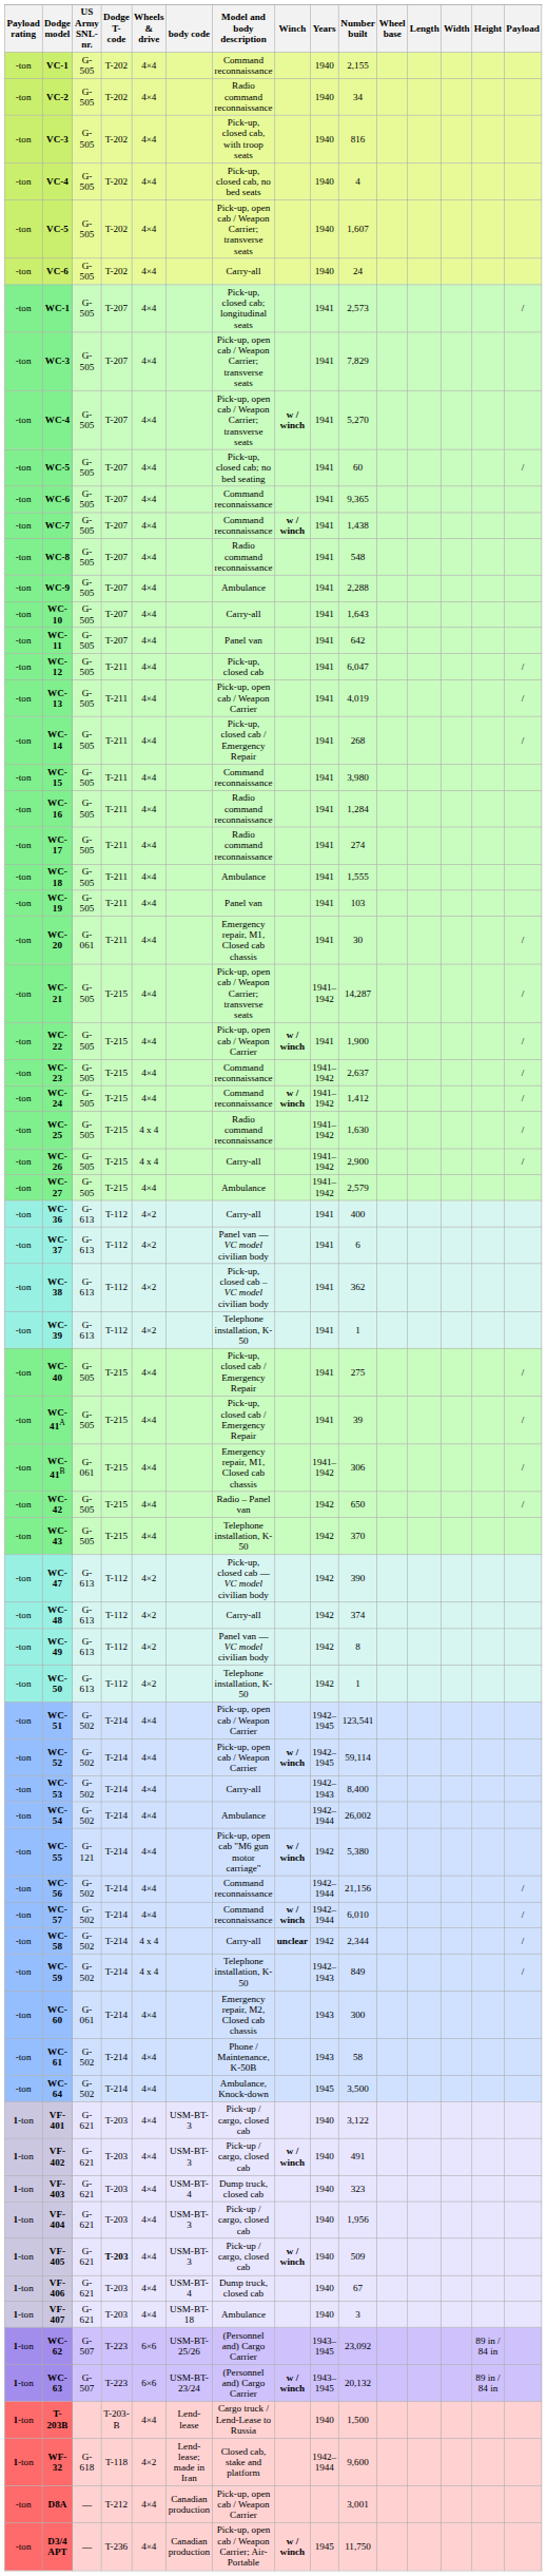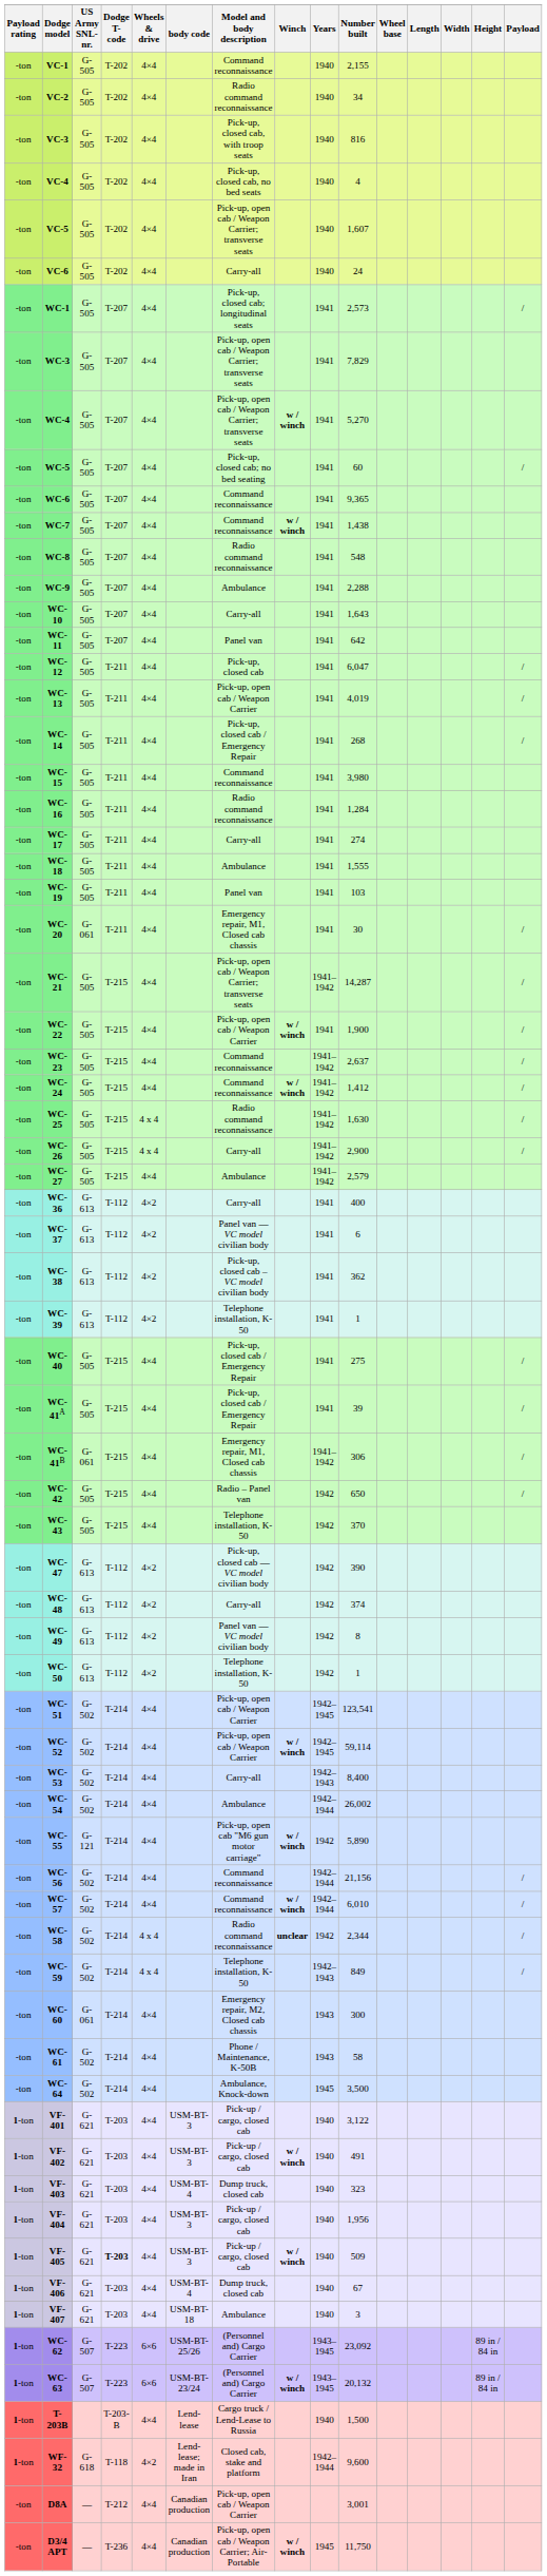WC-17 | Model and body description: Radio command reconnaissance -> Carry-all
WC-55 | Number built: 5,380 -> 5,890
WC-58 | Model and body description: Carry-all -> Radio command reconnaissance
